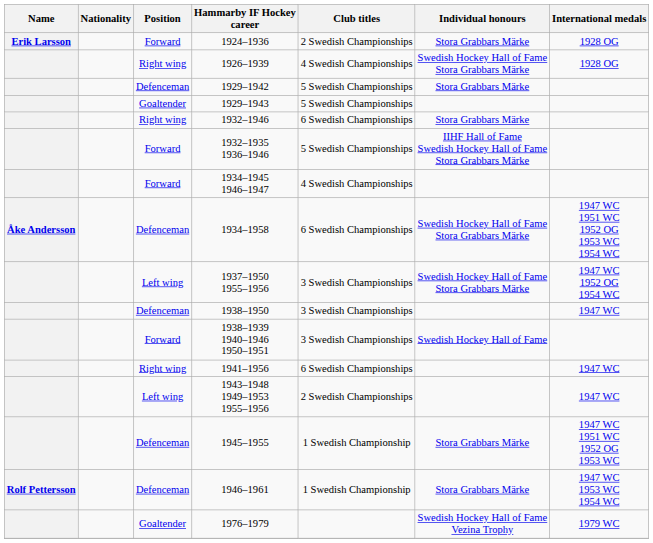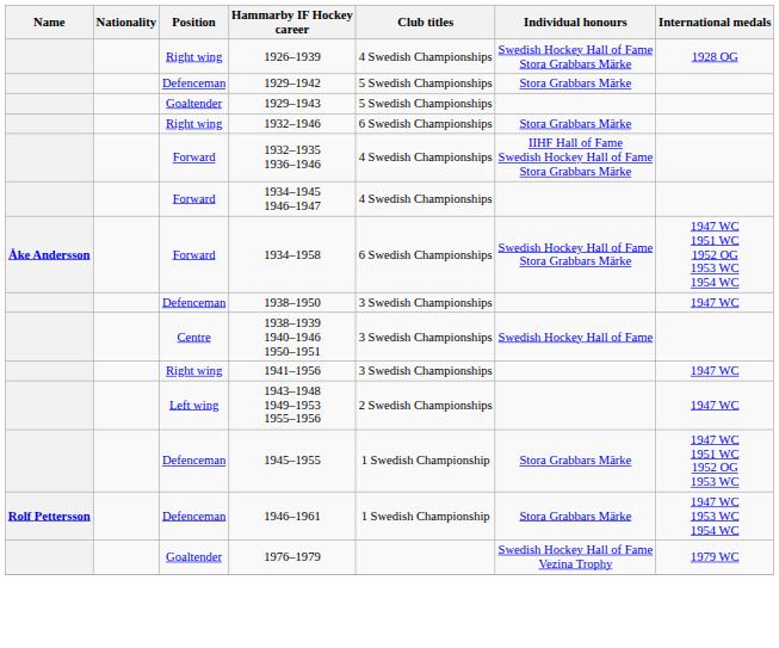- row: Erik Larsson | Forward | 1924–1936 | 2 Swedish Championships | Stora Grabbars Märke | 1928 OG
1932–1935 1936–1946 | Club titles: 5 Swedish Championships -> 4 Swedish Championships
1934–1958 | Position: Defenceman -> Forward
- row: Left wing | 1937–1950 1955–1956 | 3 Swedish Championships | Swedish Hockey Hall of Fame Stora Grabbars Märke | 1947 WC 1952 OG 1954 WC
1938–1939 1940–1946 1950–1951 | Position: Forward -> Centre
1941–1956 | Club titles: 6 Swedish Championships -> 3 Swedish Championships
